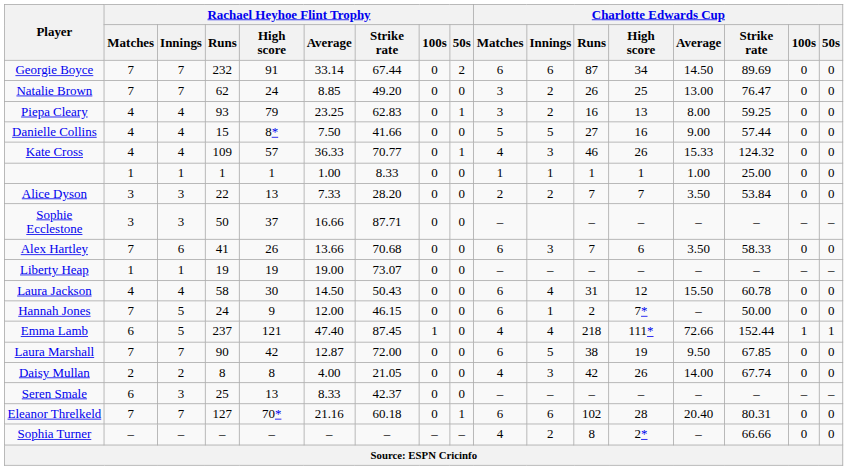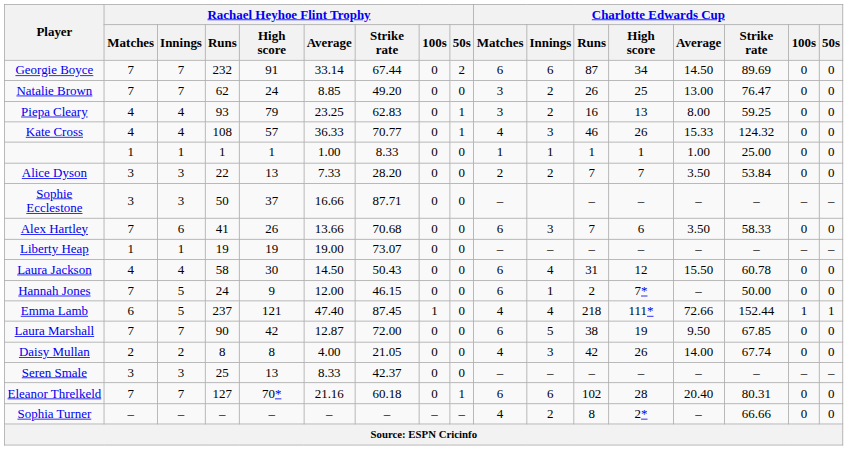- row: Danielle Collins | 4 | 4 | 15 | 8* | 7.50 | 41.66 | 0 | 0 | 5 | 5 | 27 | 16 | 9.00 | 57.44 | 0 | 0
Kate Cross | Rachael Heyhoe Flint Trophy / Runs: 109 -> 108
Seren Smale | Rachael Heyhoe Flint Trophy / Matches: 6 -> 3
